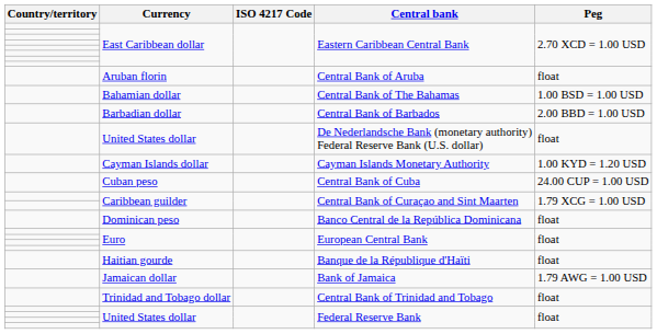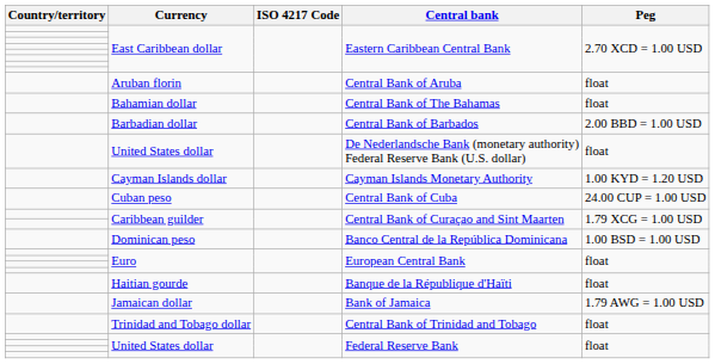Central Bank of The Bahamas | Peg: 1.00 BSD = 1.00 USD -> float
Banco Central de la República Dominicana | Peg: float -> 1.00 BSD = 1.00 USD
